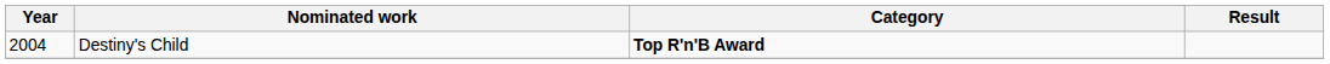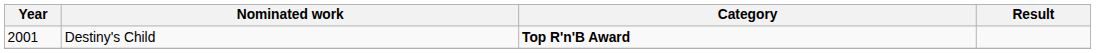Destiny's Child | Year: 2004 -> 2001
